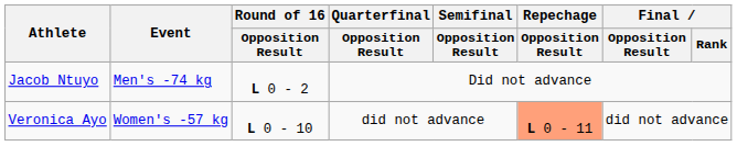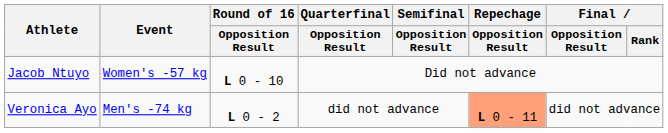Jacob Ntuyo | Event: Men's -74 kg -> Women's -57 kg
Jacob Ntuyo | Round of 16 / Opposition Result: L 0 - 2 -> L 0 - 10
Veronica Ayo | Event: Women's -57 kg -> Men's -74 kg
Veronica Ayo | Round of 16 / Opposition Result: L 0 - 10 -> L 0 - 2
